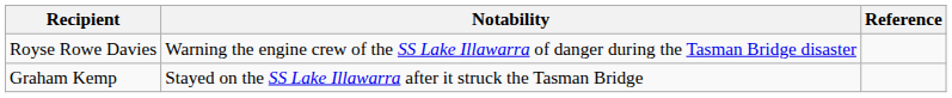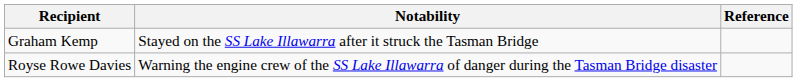rows swapped: Royse Rowe Davies <-> Graham Kemp
